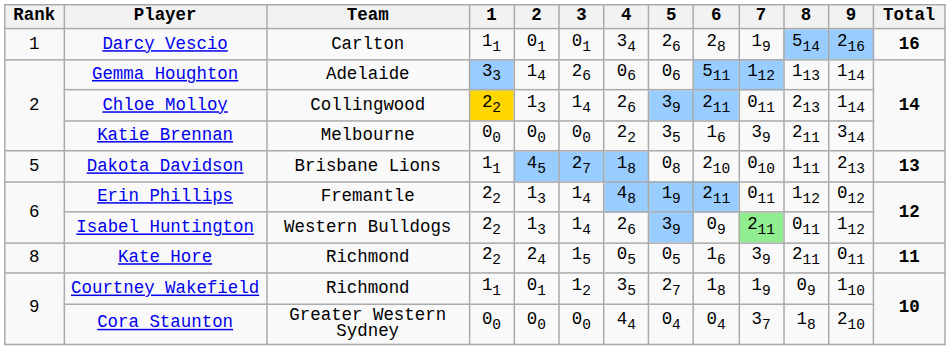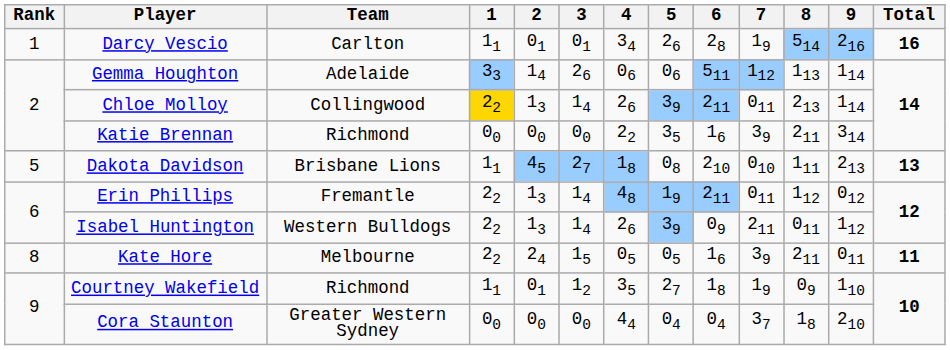Katie Brennan | Team: Melbourne -> Richmond
Isabel Huntington | 7: lightgreen background -> no background
Kate Hore | Team: Richmond -> Melbourne
